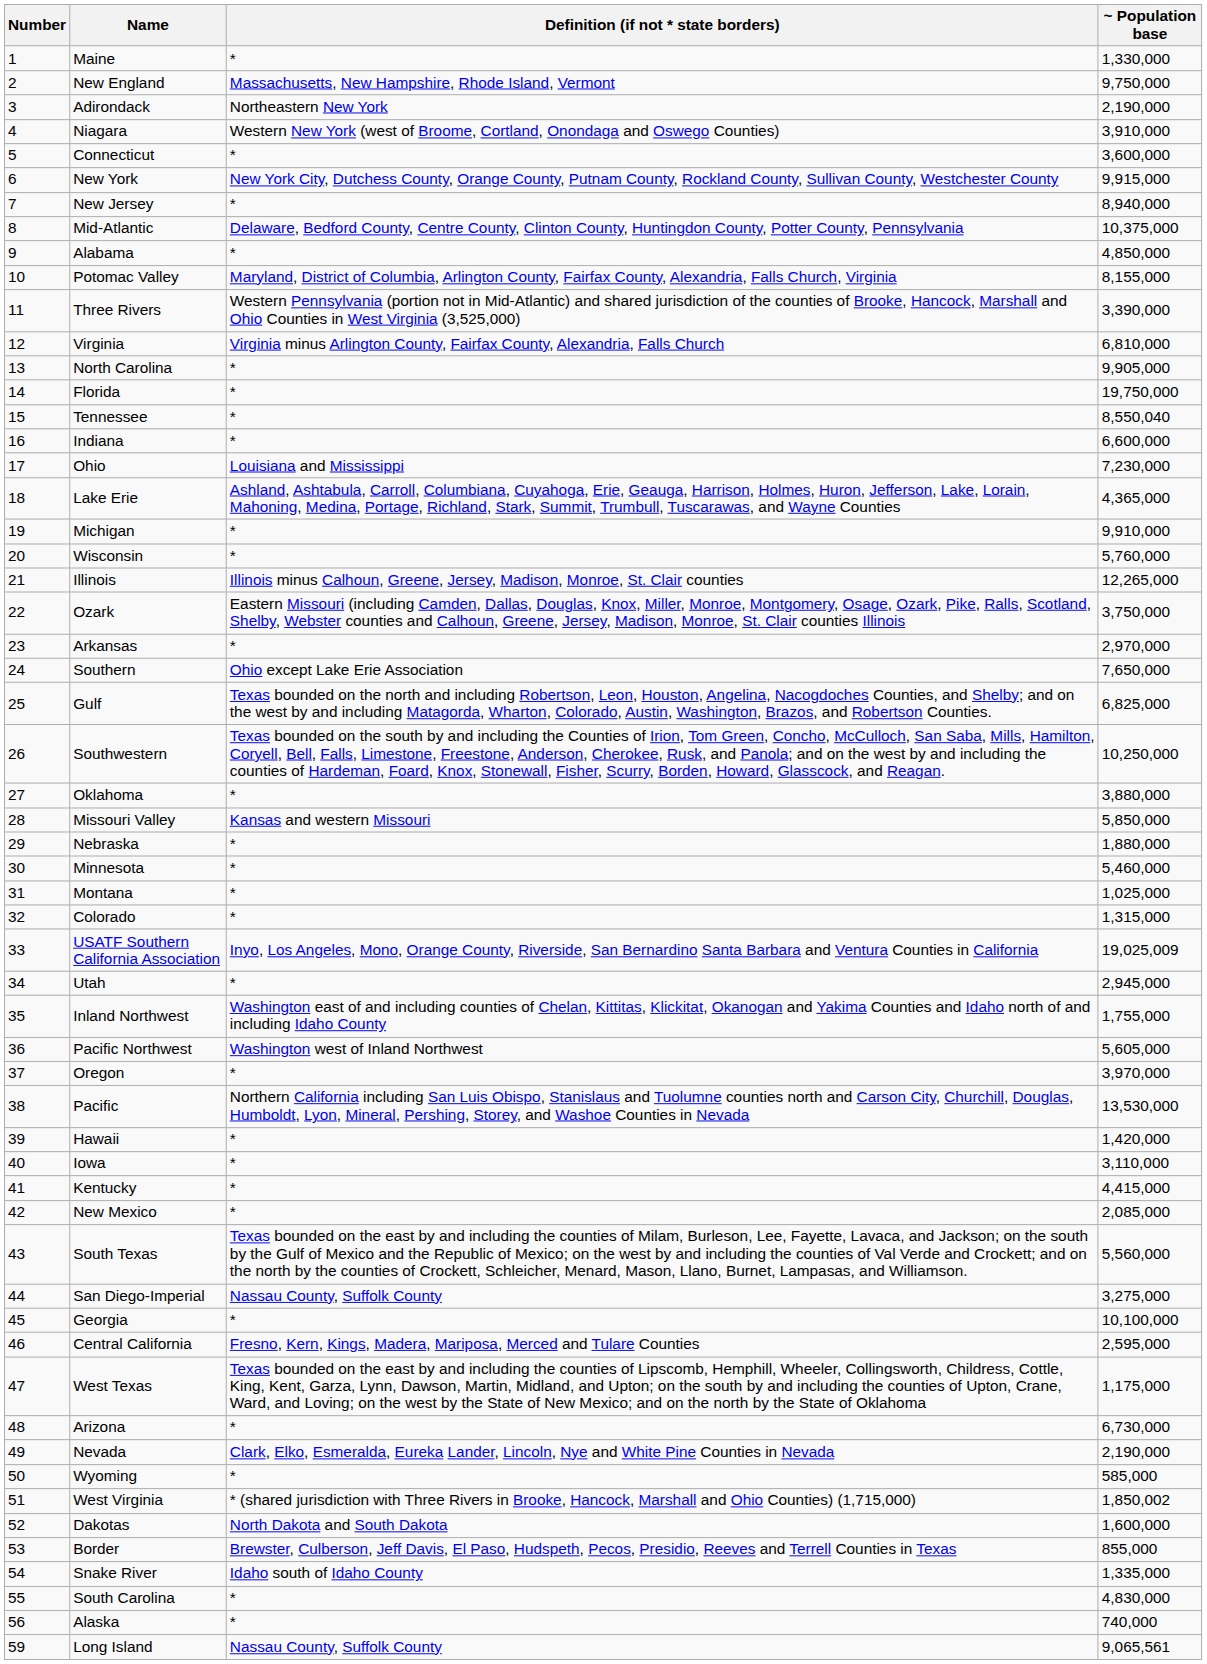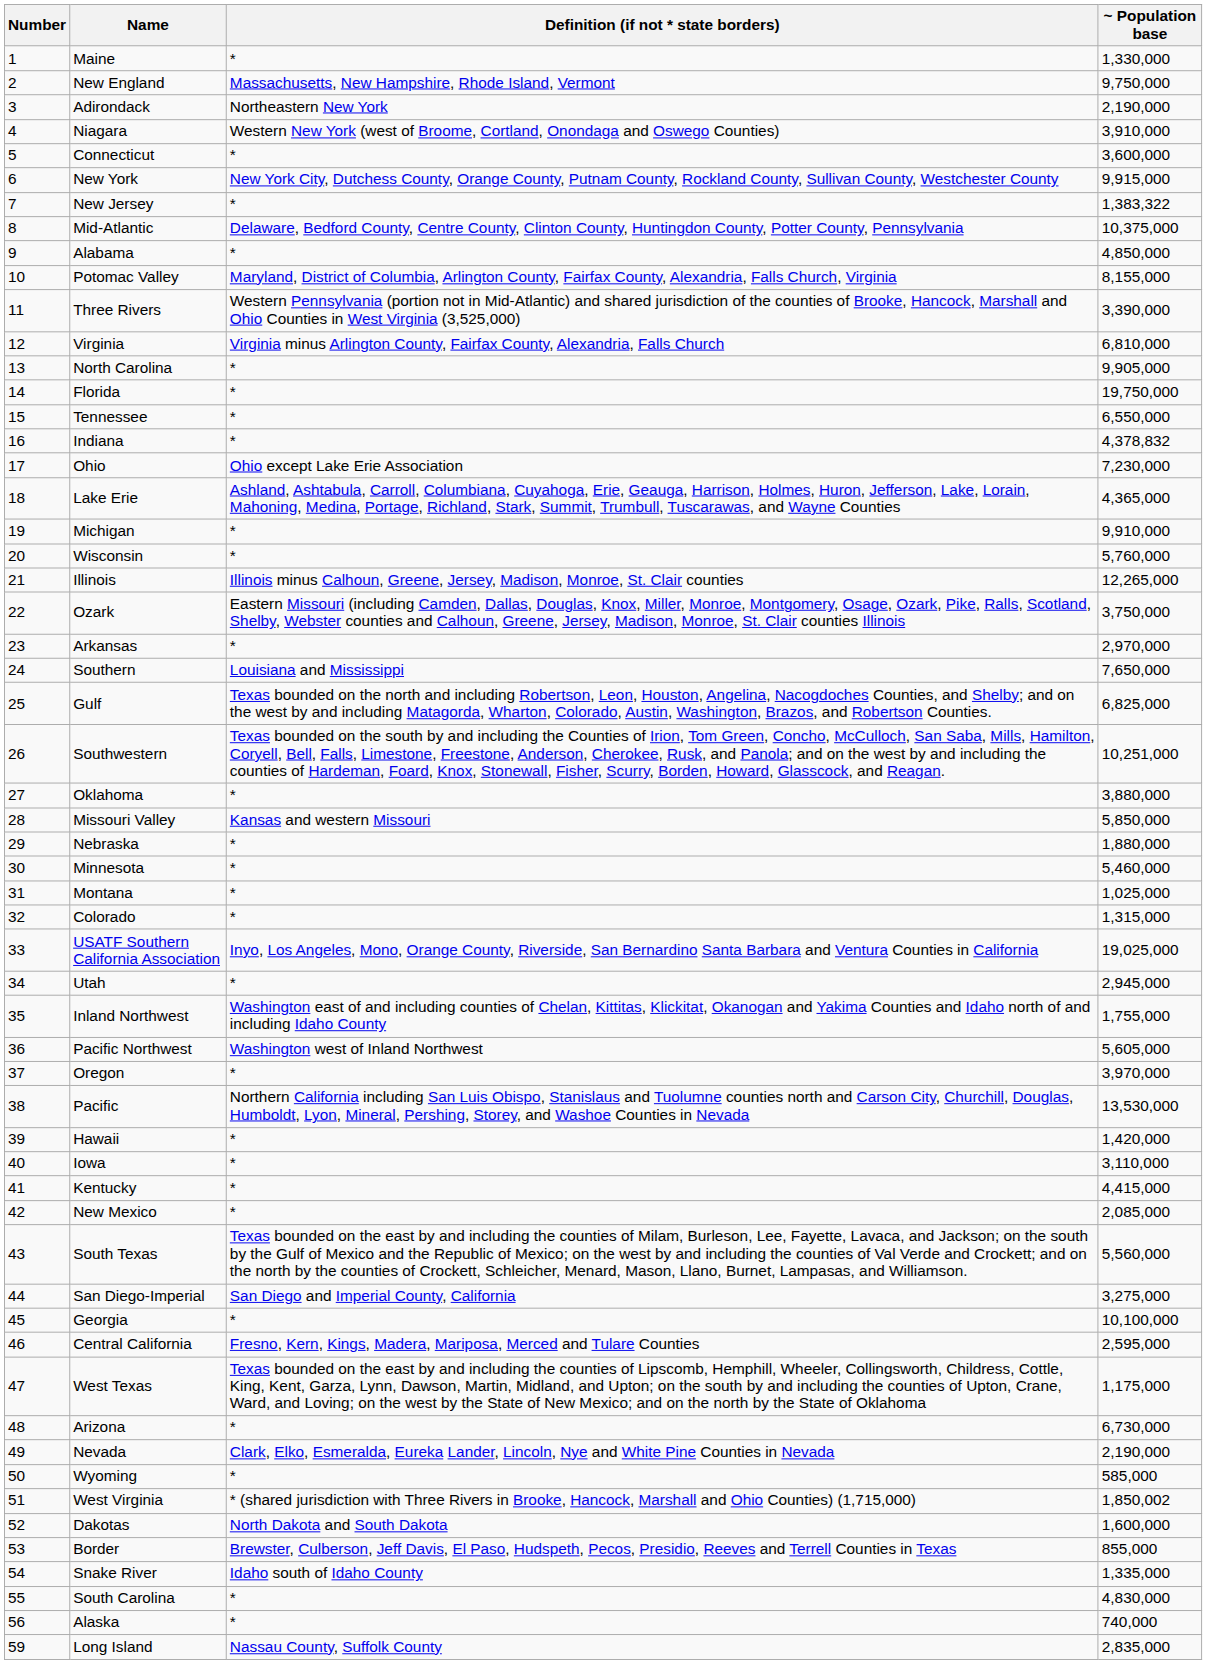New Jersey | ~ Population base: 8,940,000 -> 1,383,322
Tennessee | ~ Population base: 8,550,040 -> 6,550,000
Indiana | ~ Population base: 6,600,000 -> 4,378,832
Ohio | Definition (if not * state borders): Louisiana and Mississippi -> Ohio except Lake Erie Association
Southern | Definition (if not * state borders): Ohio except Lake Erie Association -> Louisiana and Mississippi
Southwestern | ~ Population base: 10,250,000 -> 10,251,000
USATF Southern California Association | ~ Population base: 19,025,009 -> 19,025,000
San Diego-Imperial | Definition (if not * state borders): Nassau County, Suffolk County -> San Diego and Imperial County, California
Long Island | ~ Population base: 9,065,561 -> 2,835,000
